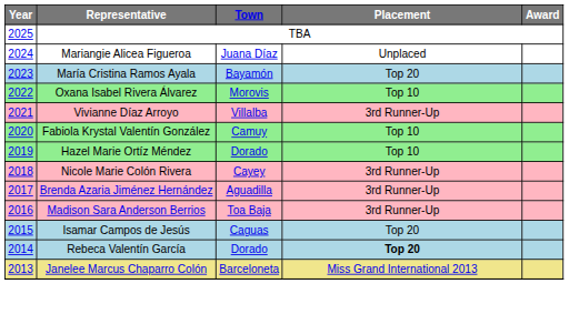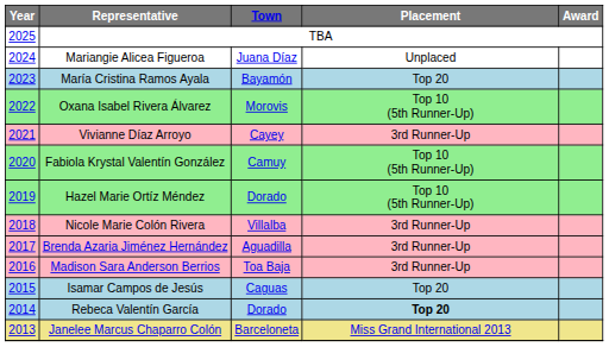Oxana Isabel Rivera Álvarez | Placement: Top 10 -> Top 10 (5th Runner-Up)
Vivianne Díaz Arroyo | Town: Villalba -> Cayey
Fabiola Krystal Valentín González | Placement: Top 10 -> Top 10 (5th Runner-Up)
Hazel Marie Ortíz Méndez | Placement: Top 10 -> Top 10 (5th Runner-Up)
Nicole Marie Colón Rivera | Town: Cayey -> Villalba
